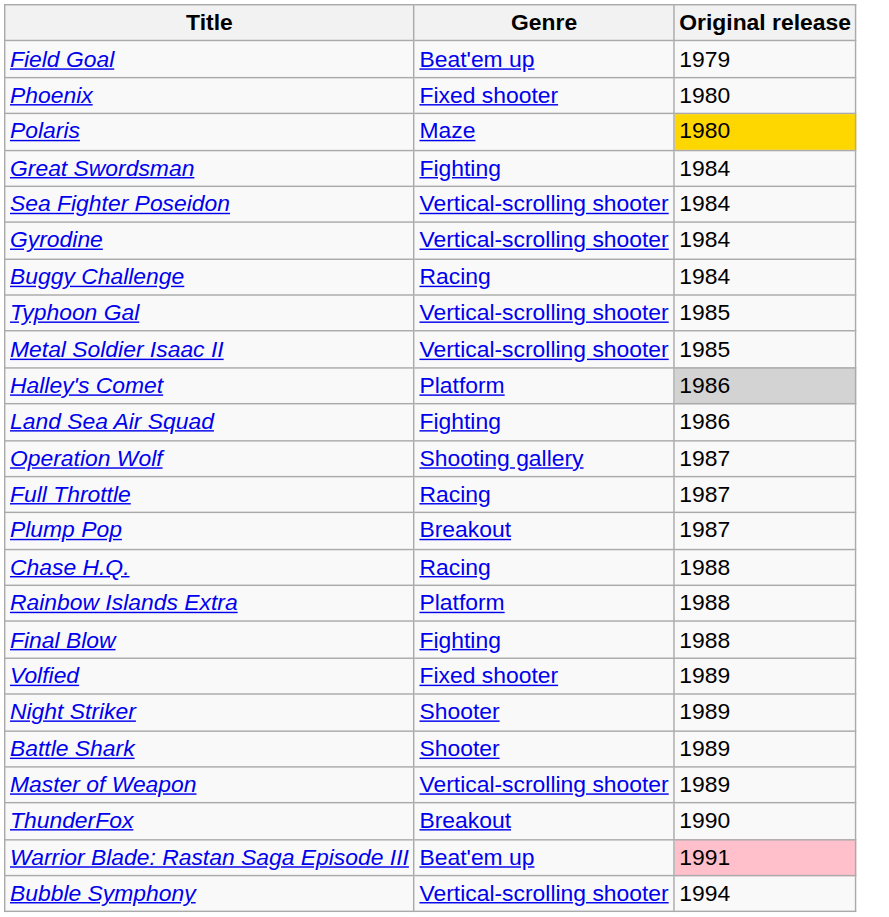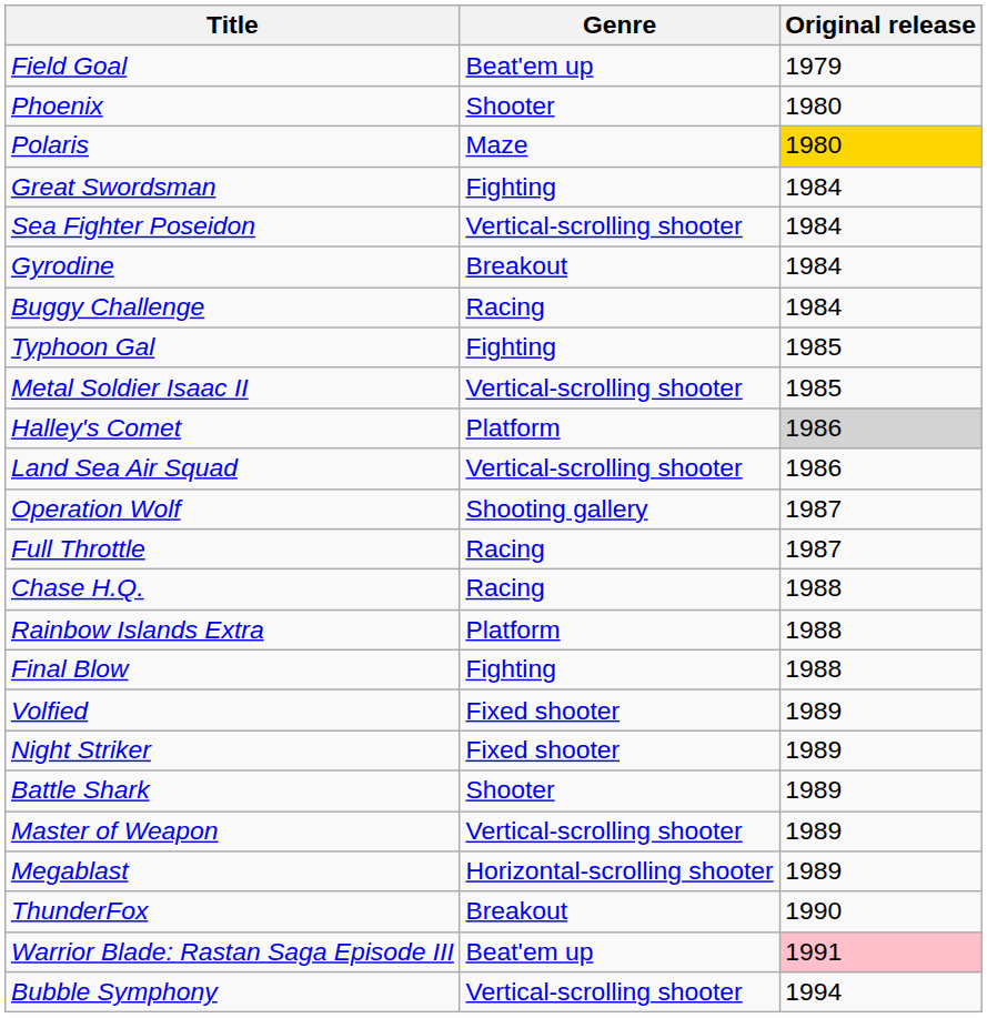Phoenix | Genre: Fixed shooter -> Shooter
Gyrodine | Genre: Vertical-scrolling shooter -> Breakout
Typhoon Gal | Genre: Vertical-scrolling shooter -> Fighting
Land Sea Air Squad | Genre: Fighting -> Vertical-scrolling shooter
- row: Plump Pop | Breakout | 1987
Night Striker | Genre: Shooter -> Fixed shooter
+ row: Megablast | Horizontal-scrolling shooter | 1989
